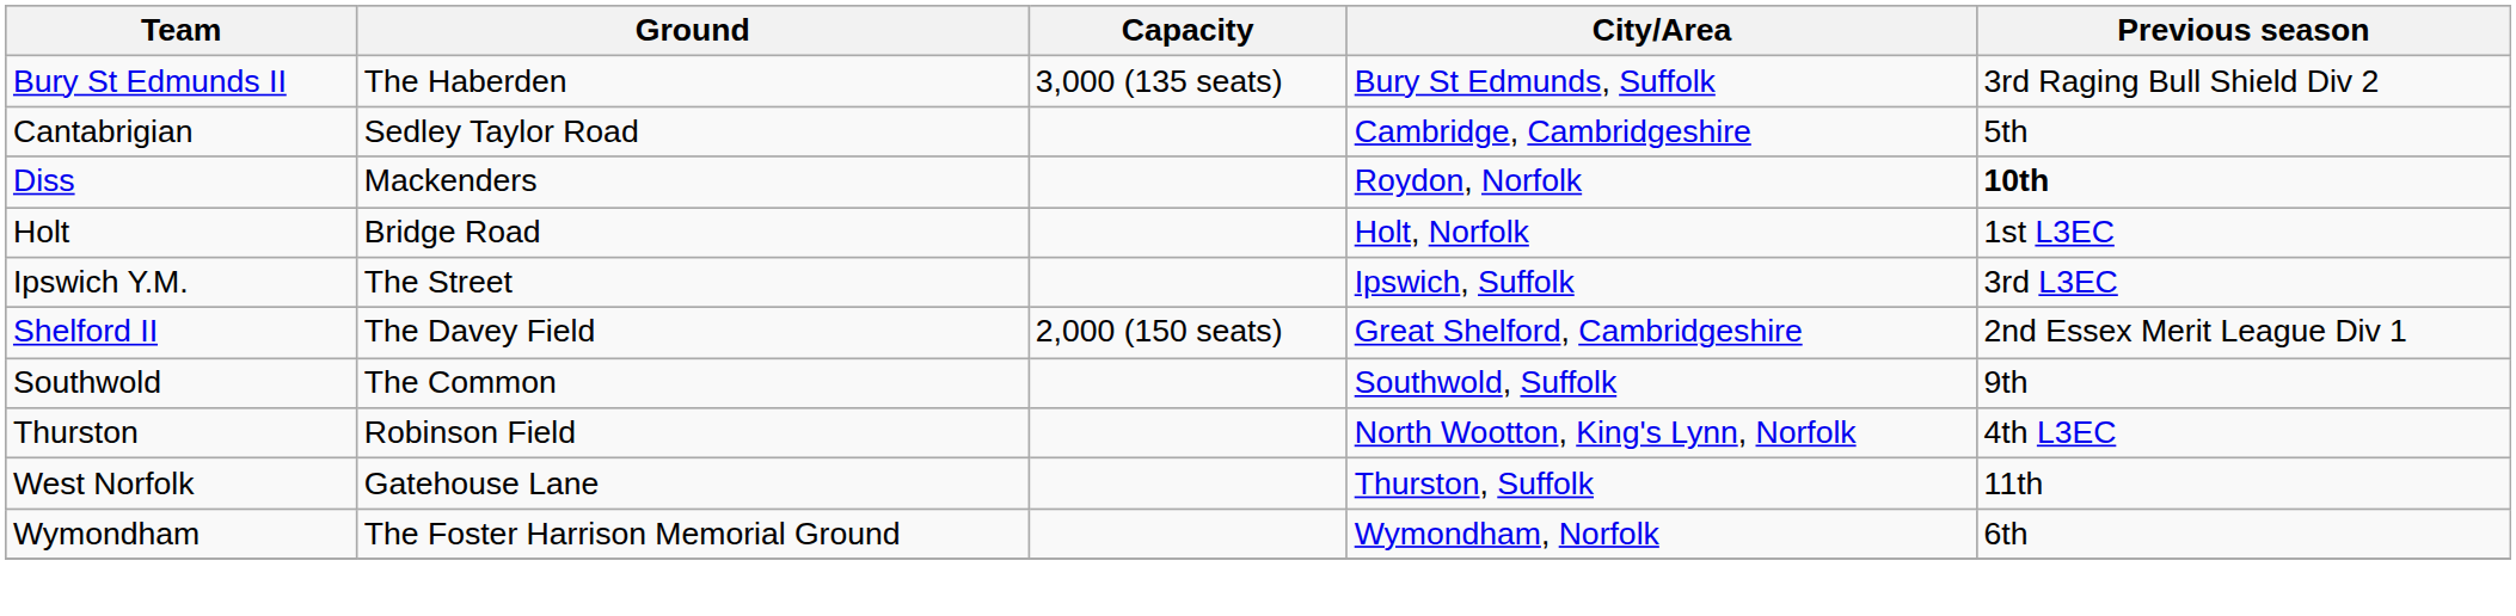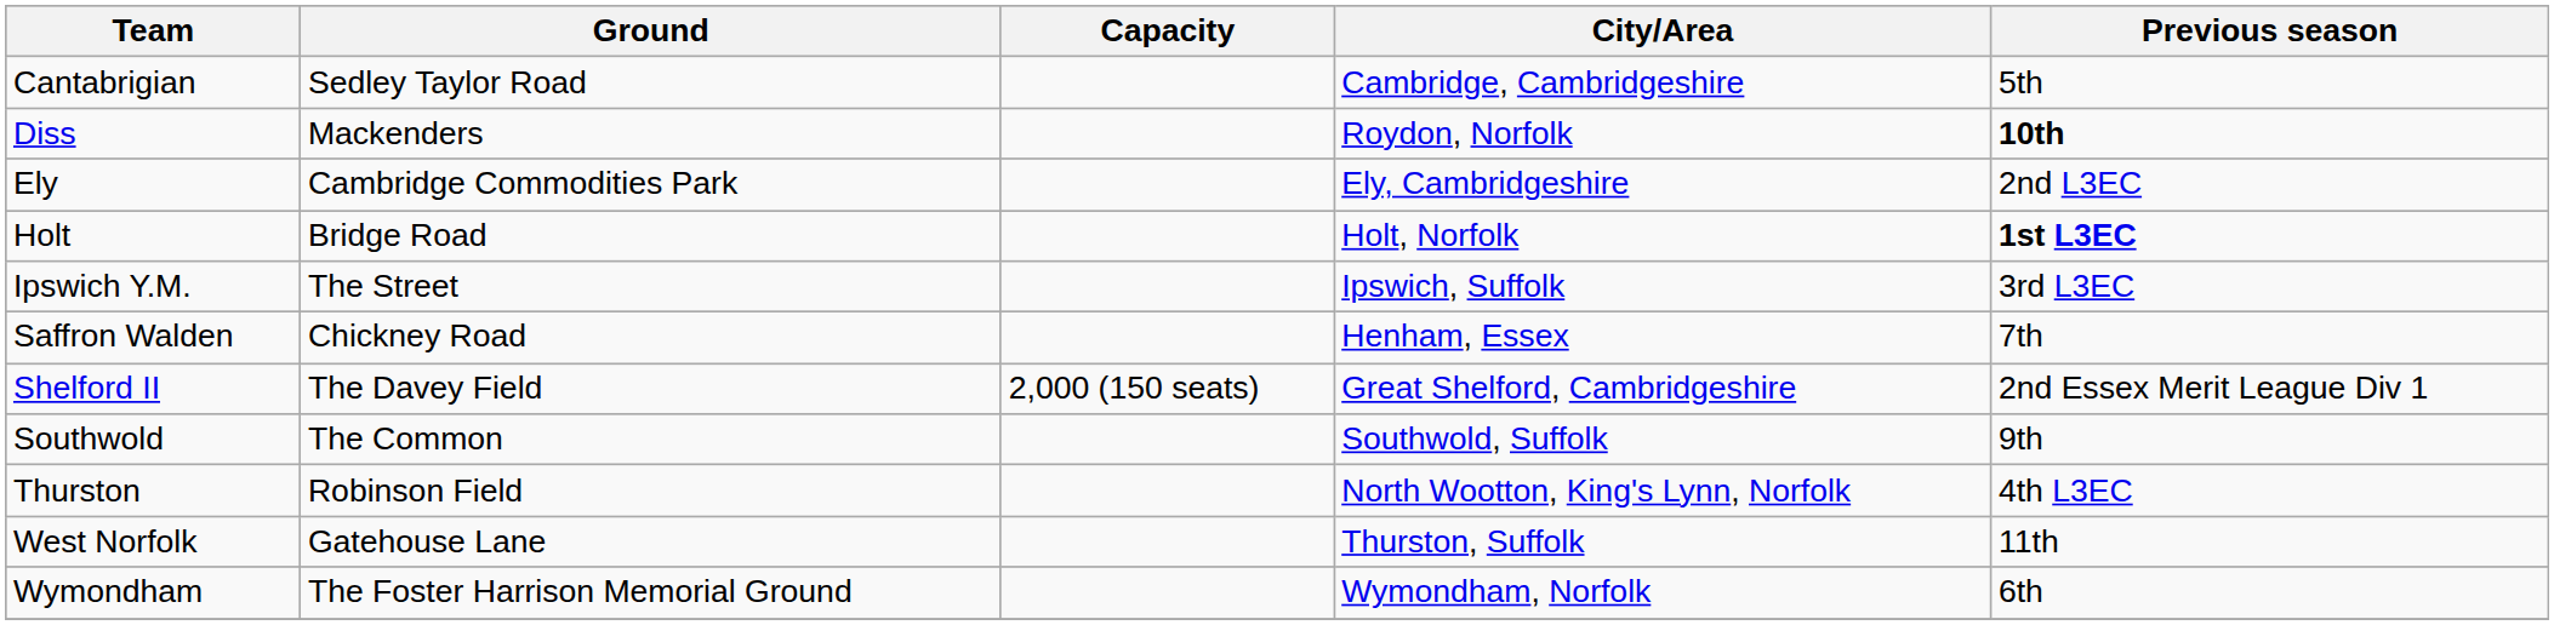- row: Bury St Edmunds II | The Haberden | 3,000 (135 seats) | Bury St Edmunds, Suffolk | 3rd Raging Bull Shield Div 2
+ row: Ely | Cambridge Commodities Park | Ely, Cambridgeshire | 2nd L3EC
Holt | Previous season: normal -> bold
+ row: Saffron Walden | Chickney Road | Henham, Essex | 7th
